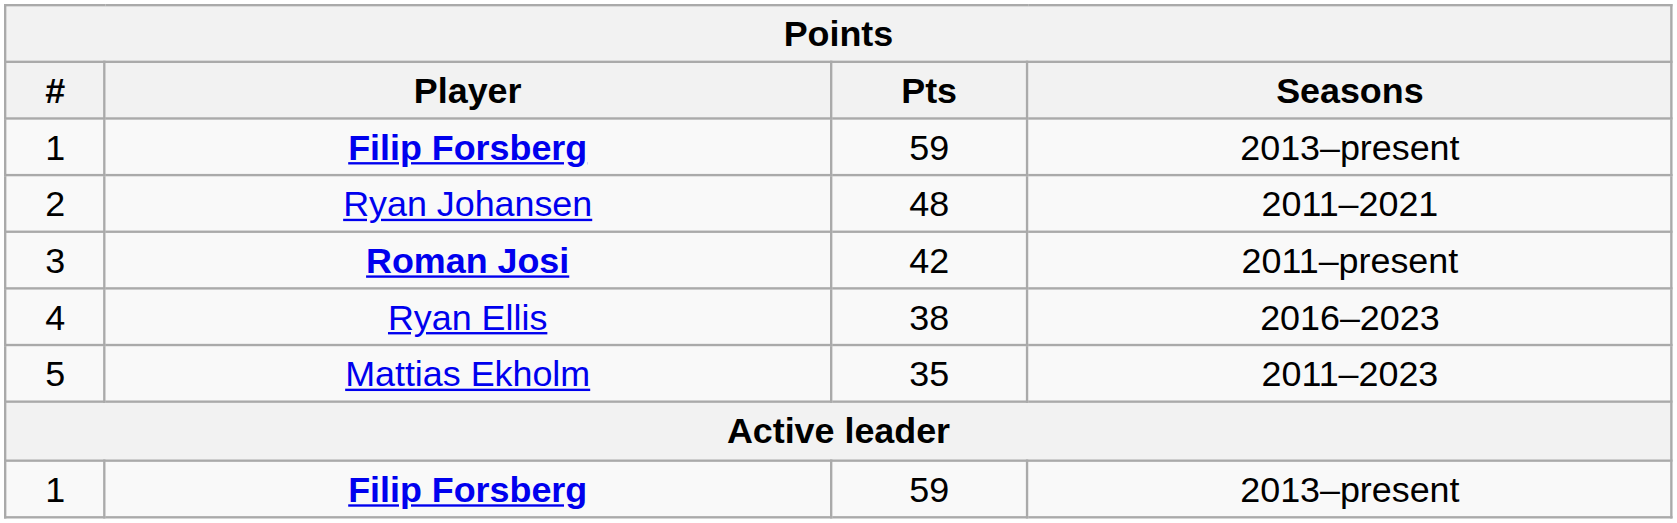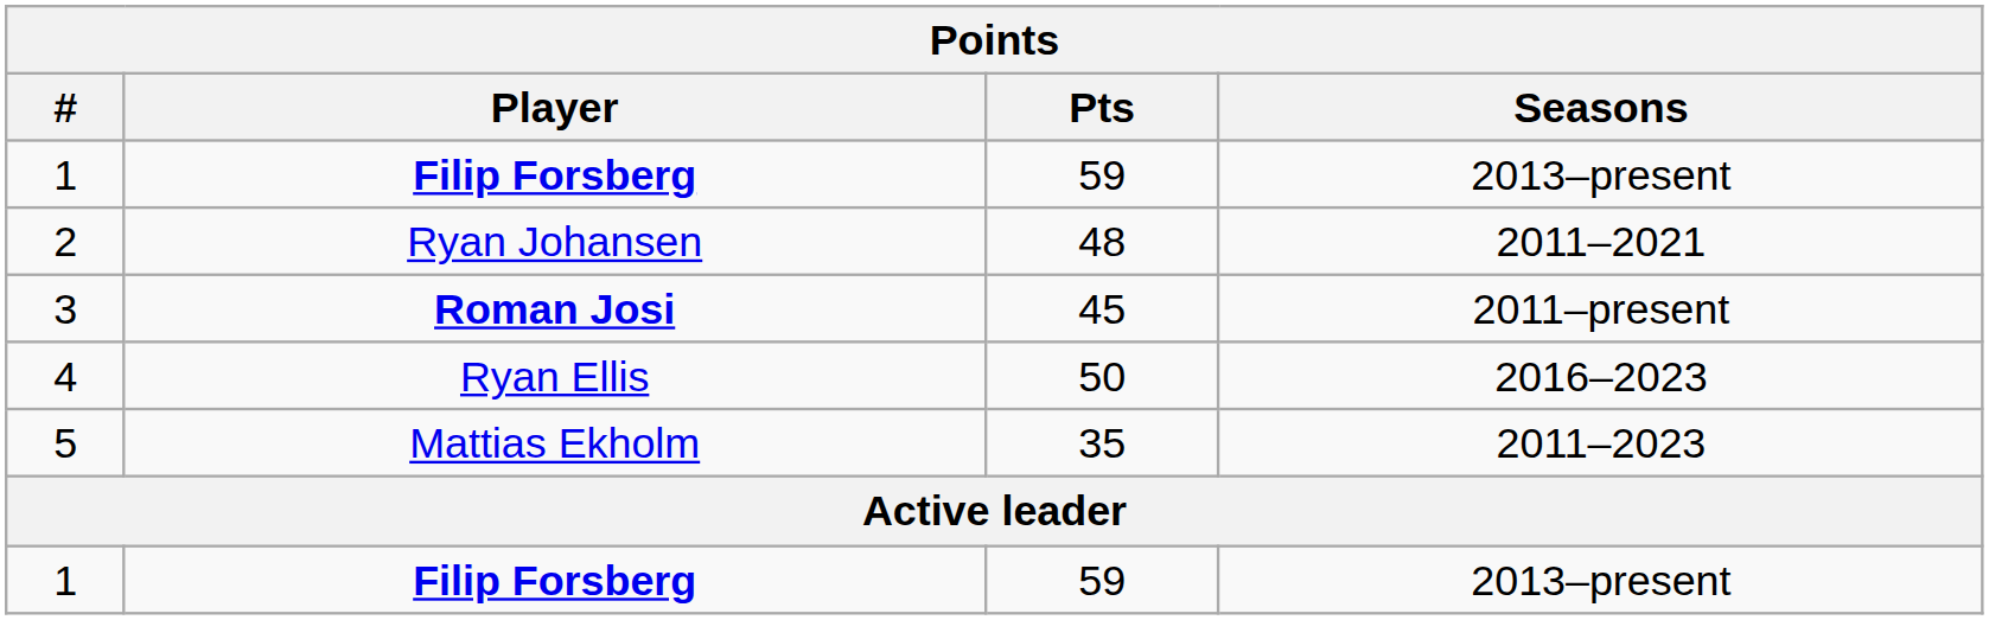3 | Pts: 42 -> 45
4 | Pts: 38 -> 50
